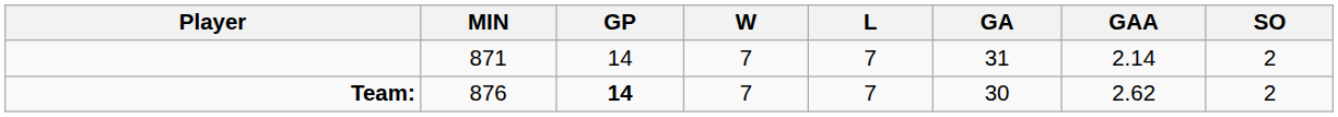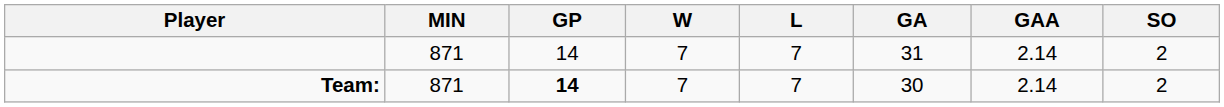Team: | MIN: 876 -> 871
Team: | GAA: 2.62 -> 2.14
